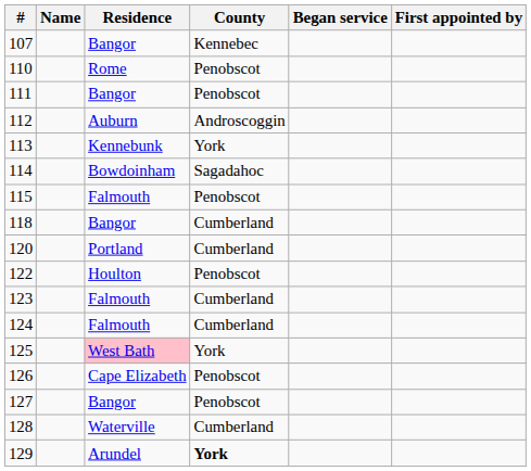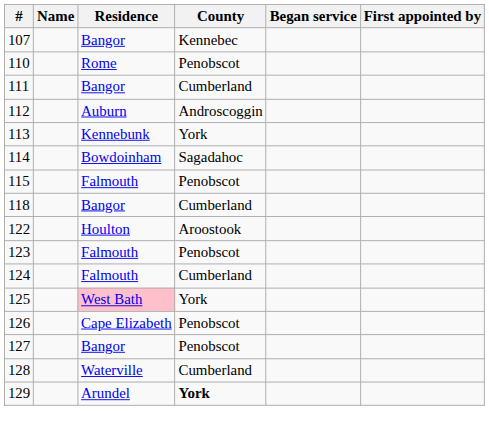111 | County: Penobscot -> Cumberland
- row: 120 | Portland | Cumberland
122 | County: Penobscot -> Aroostook
123 | County: Cumberland -> Penobscot
